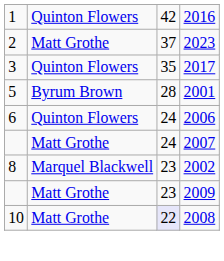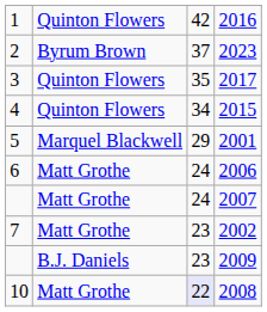2023 | column 2: Matt Grothe -> Byrum Brown
+ row: 4 | Quinton Flowers | 34 | 2015
2001 | column 2: Byrum Brown -> Marquel Blackwell
2001 | column 3: 28 -> 29
2006 | column 2: Quinton Flowers -> Matt Grothe
2002 | column 1: 8 -> 7
2002 | column 2: Marquel Blackwell -> Matt Grothe
2009 | column 2: Matt Grothe -> B.J. Daniels
